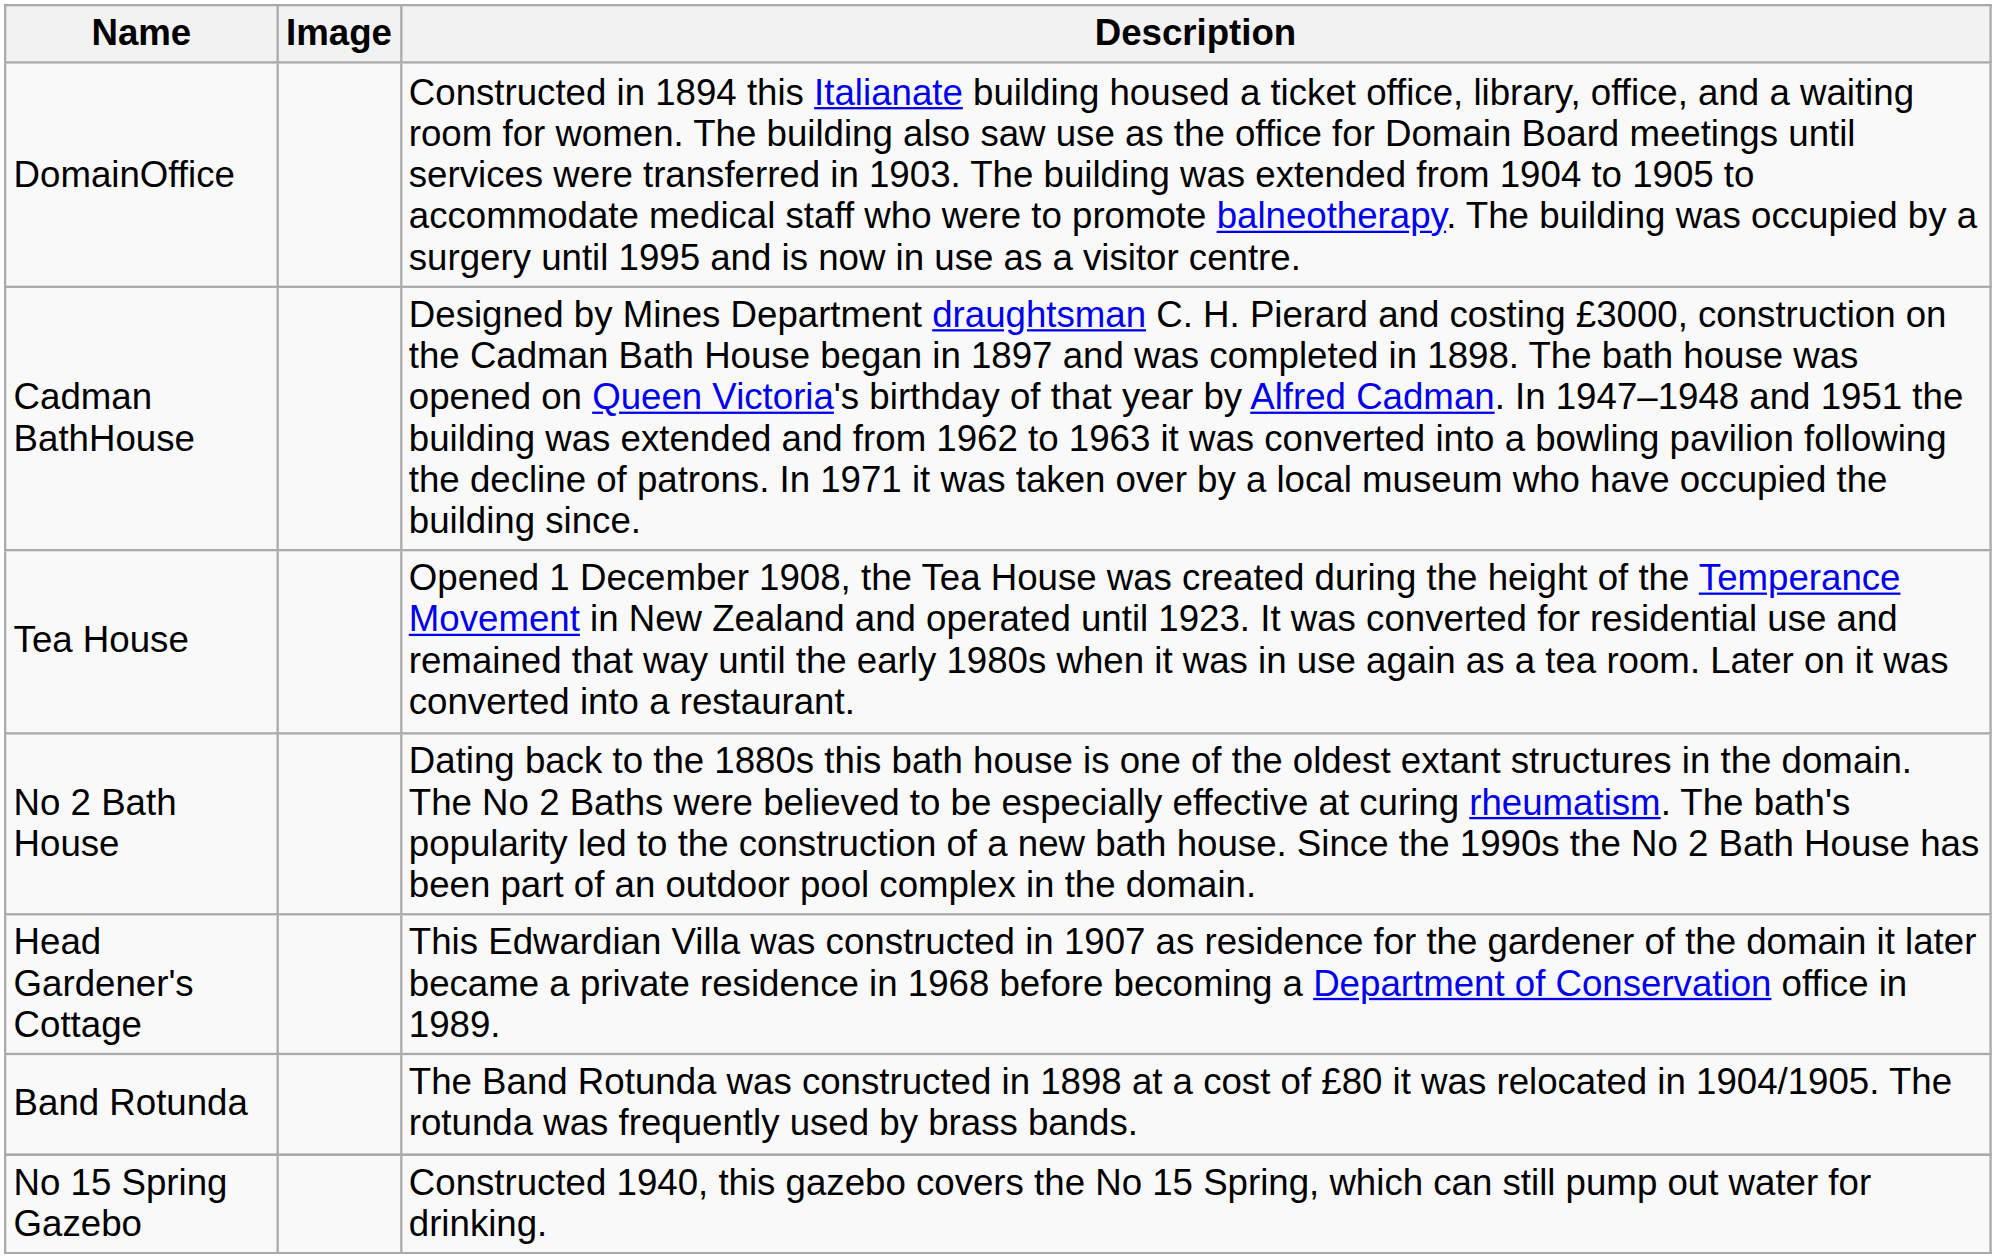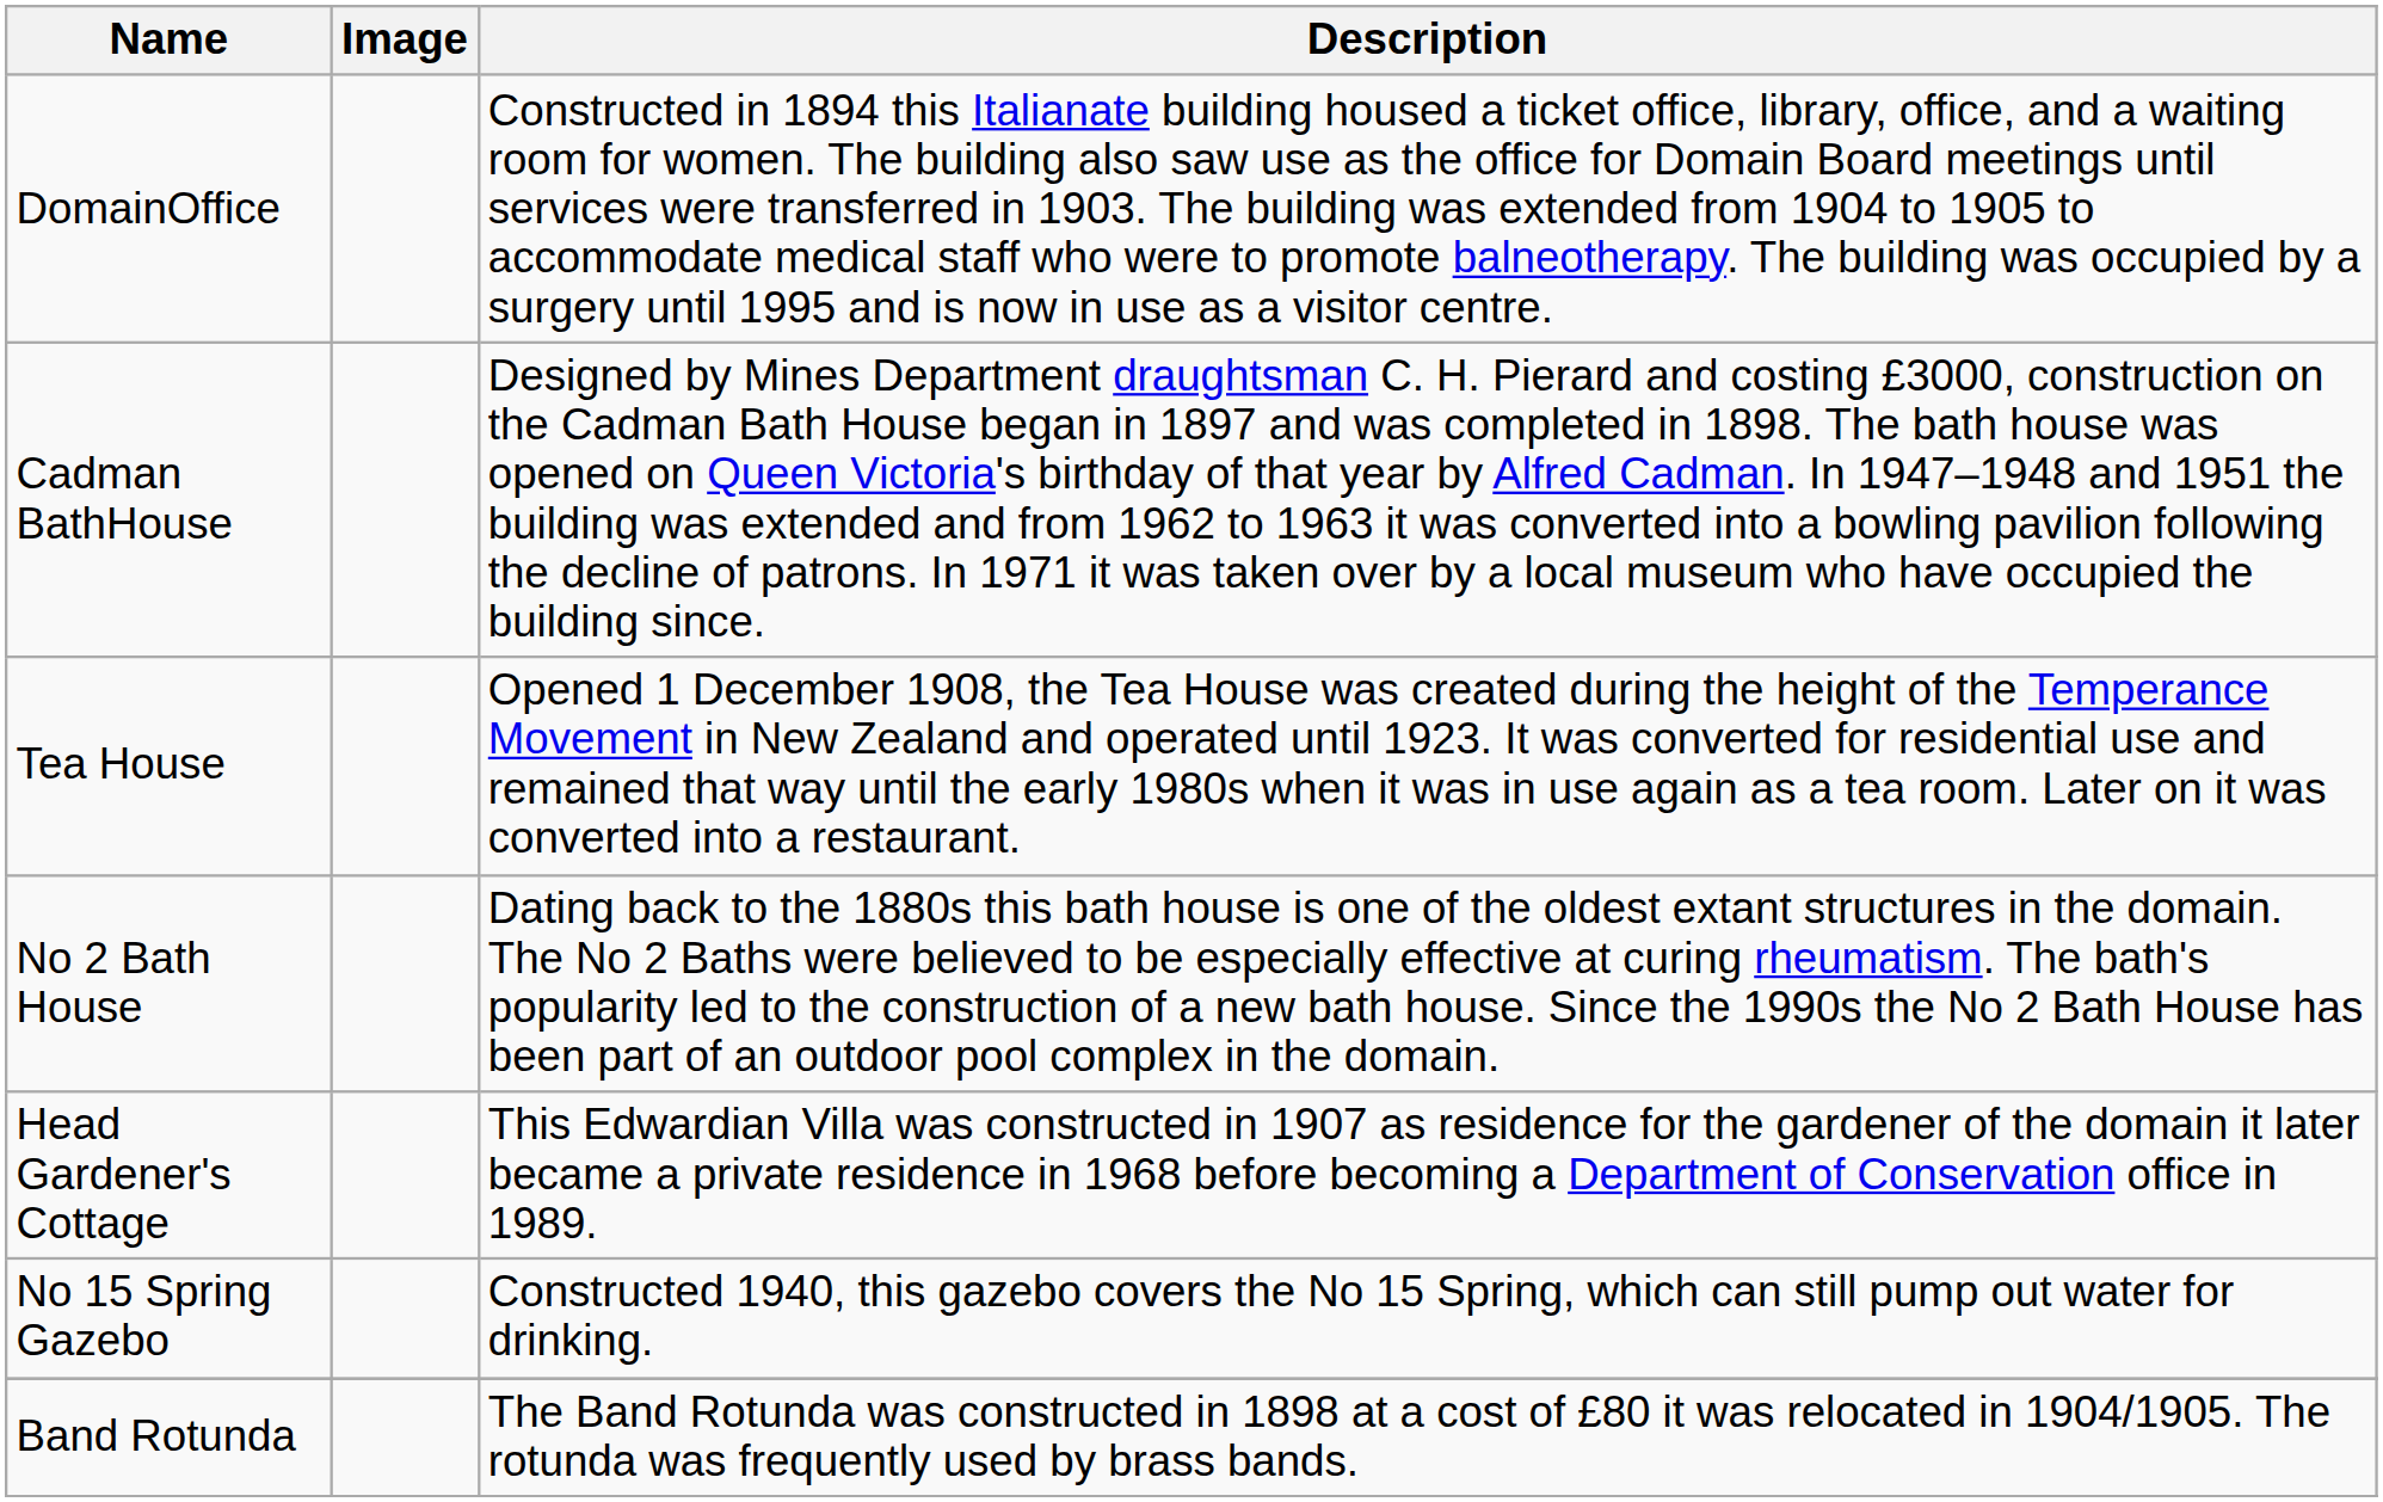rows swapped: Band Rotunda <-> No 15 Spring Gazebo
